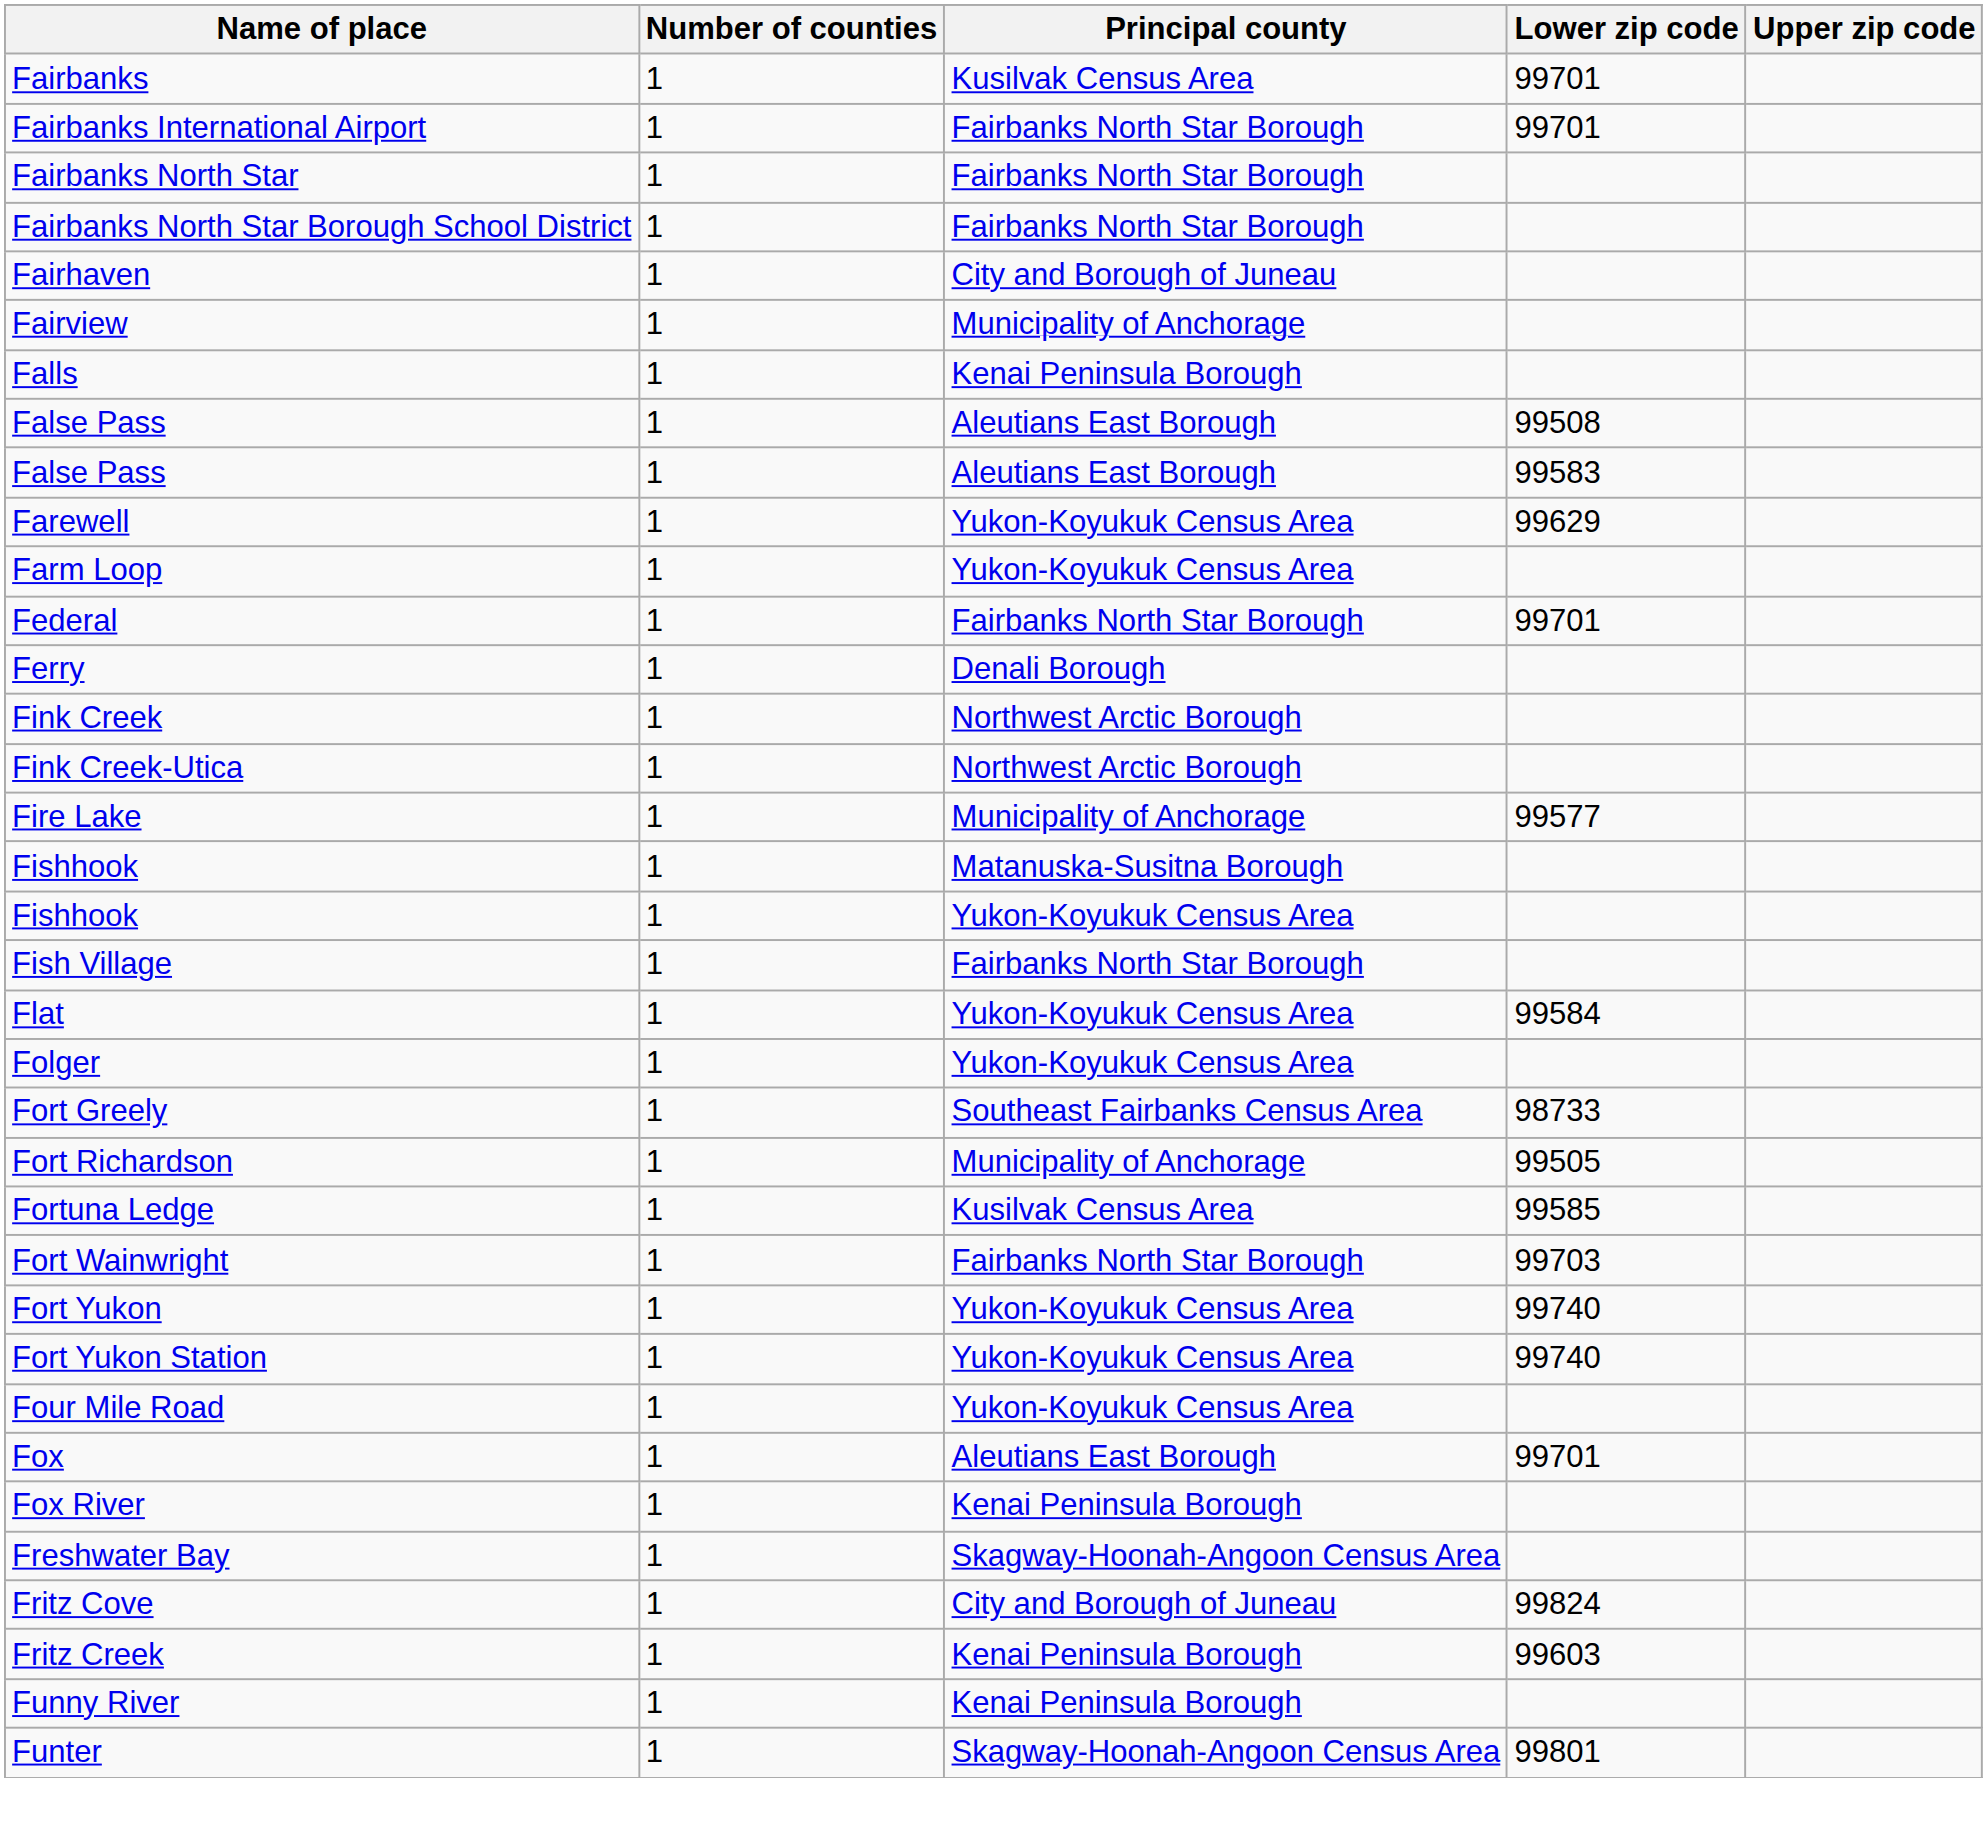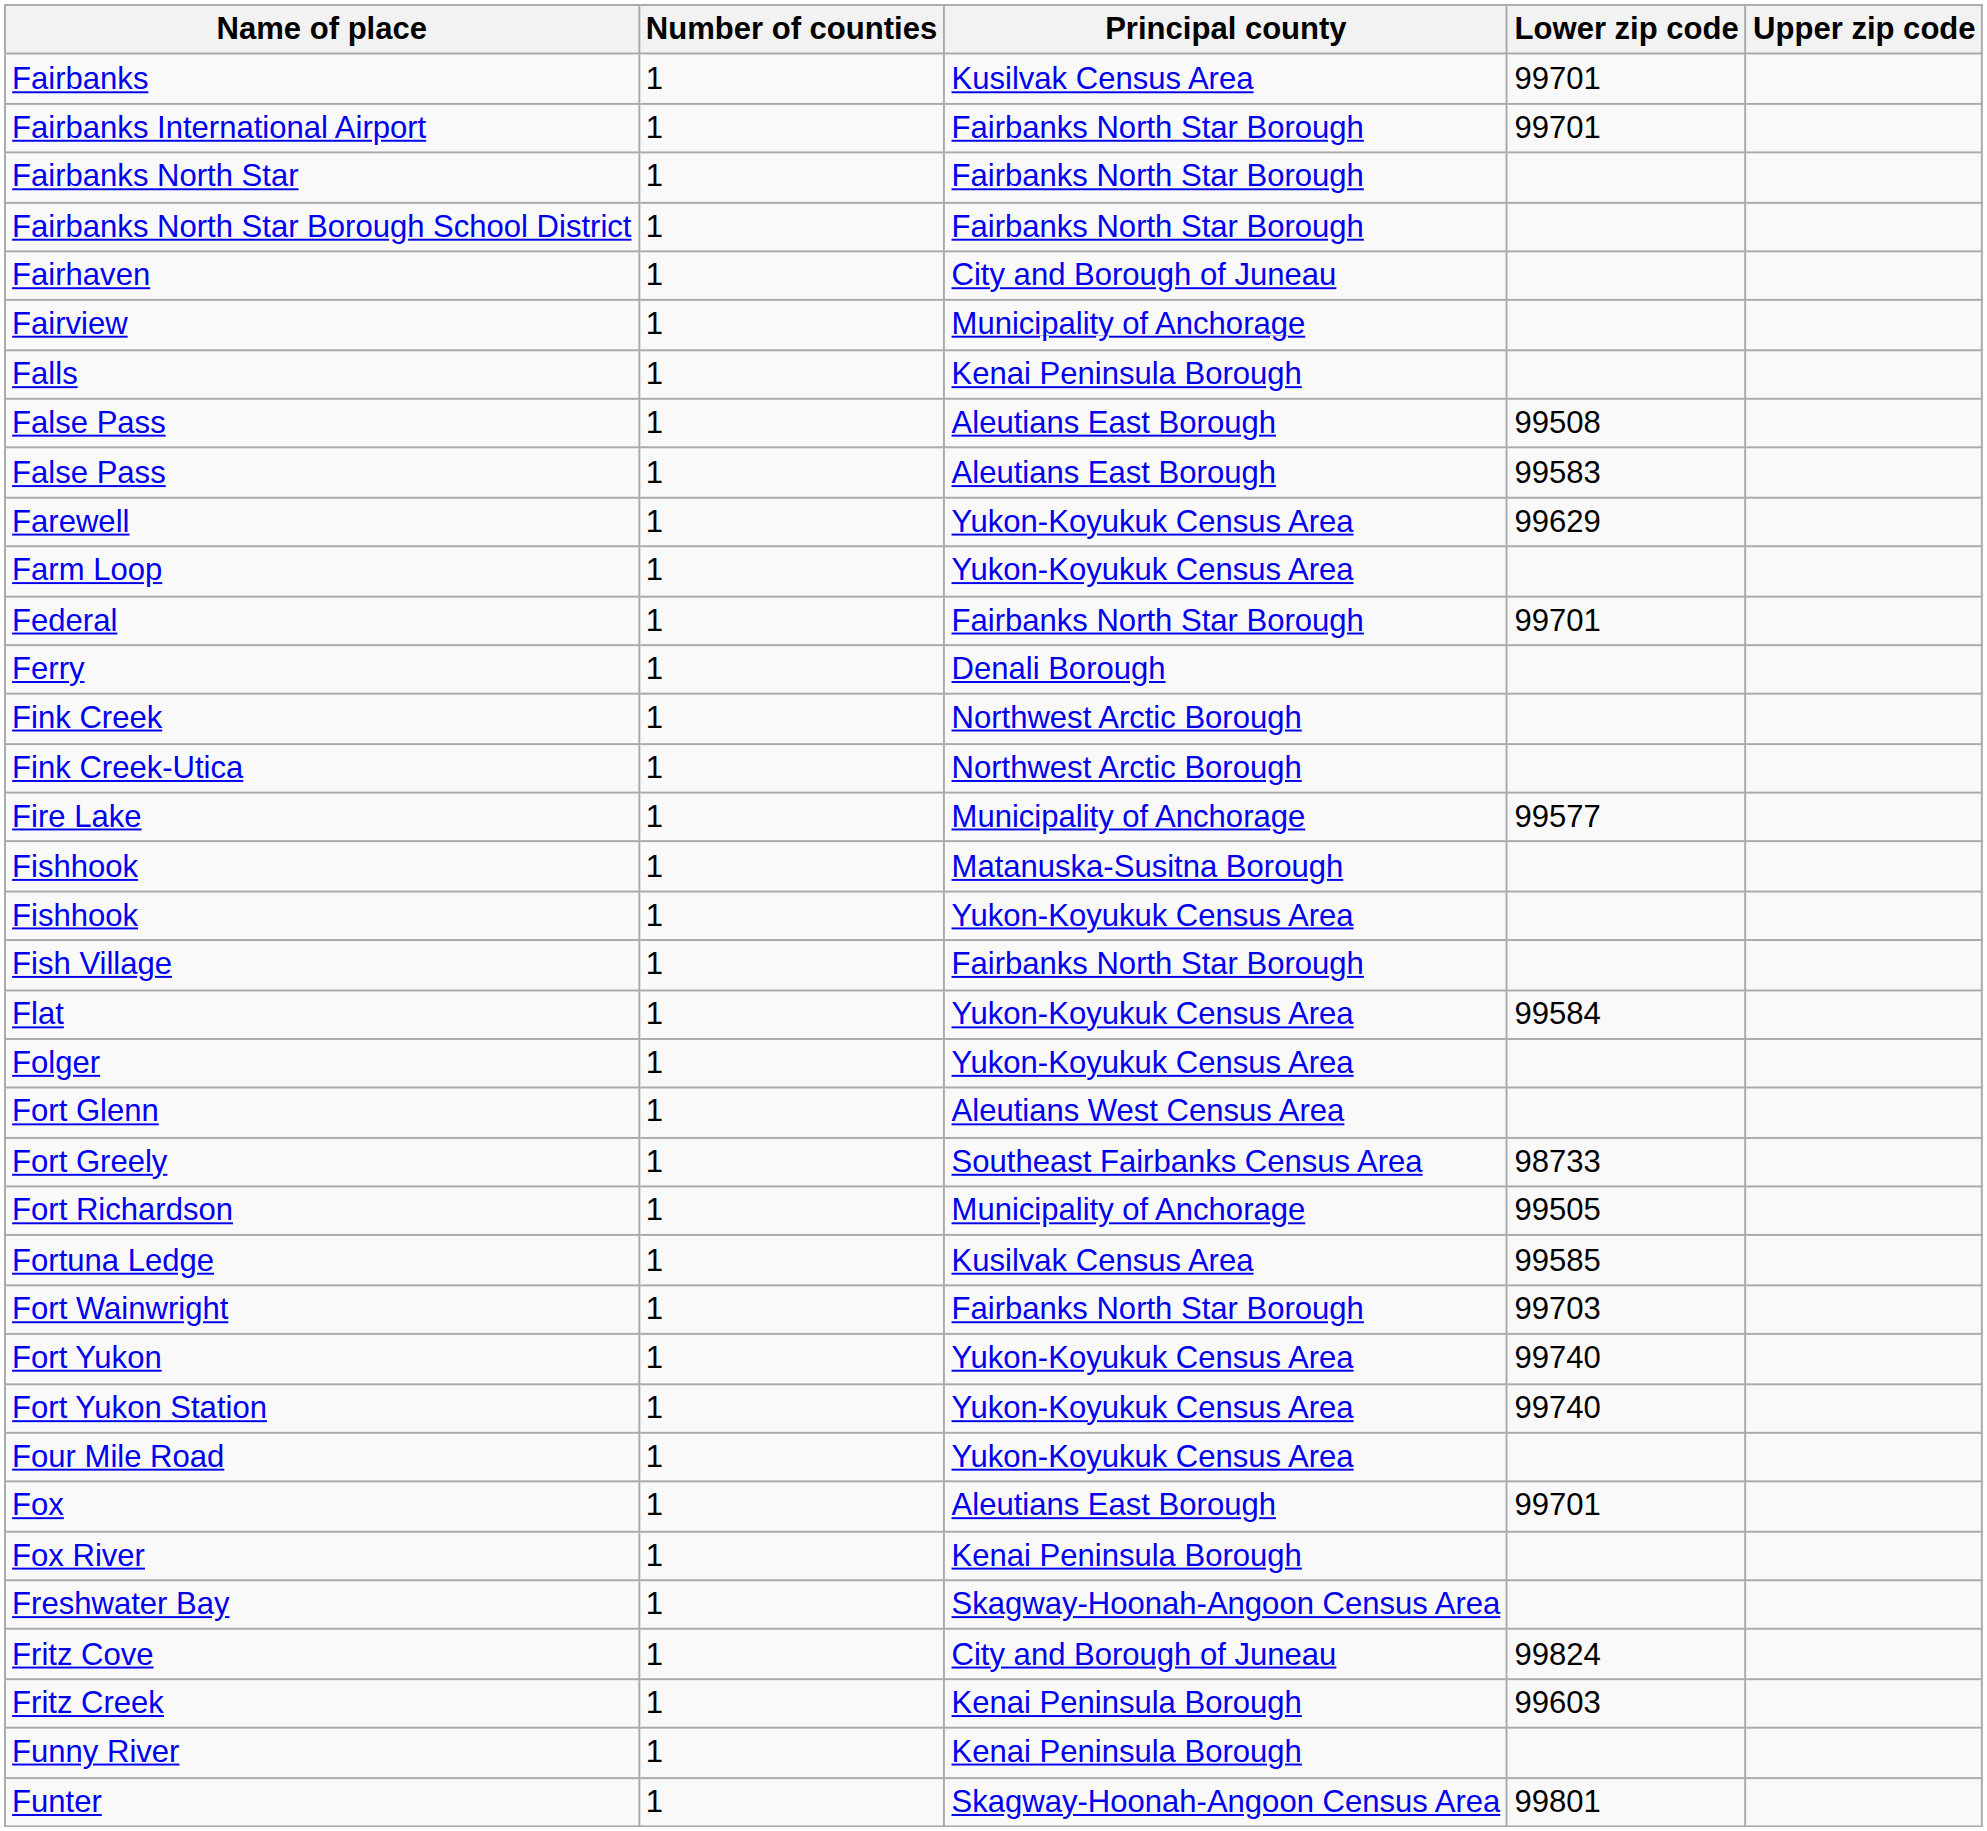+ row: Fort Glenn | 1 | Aleutians West Census Area
